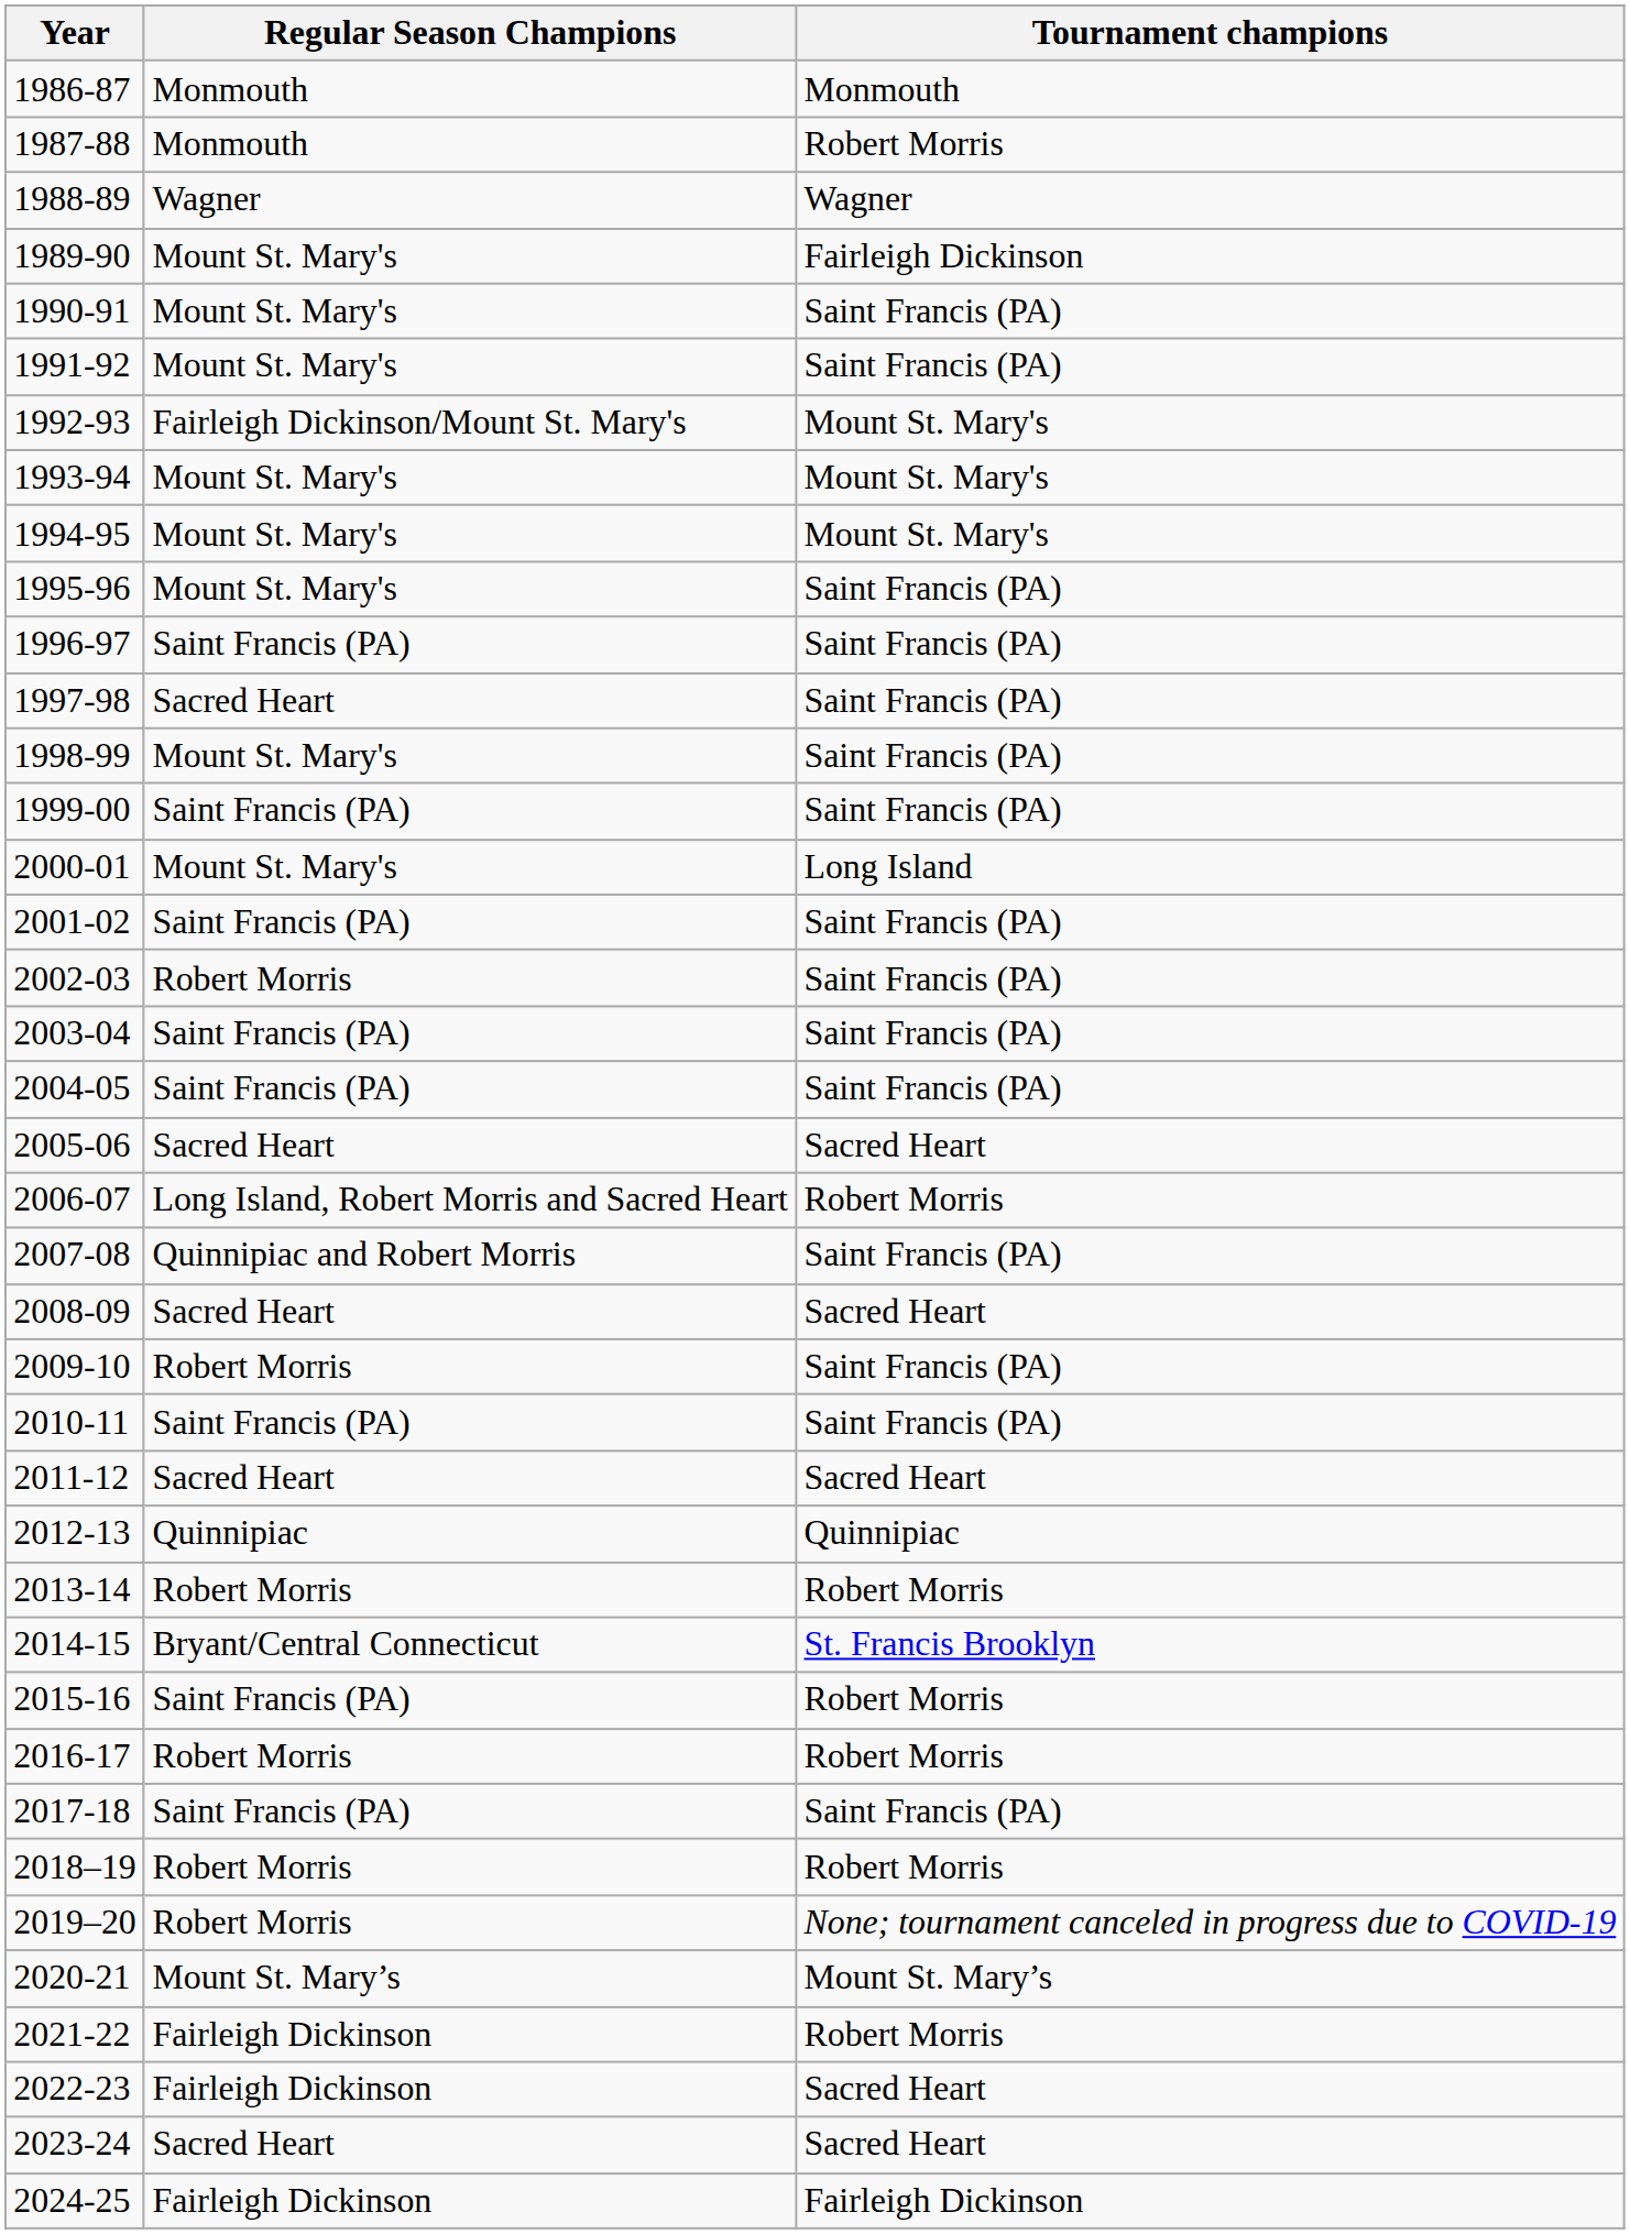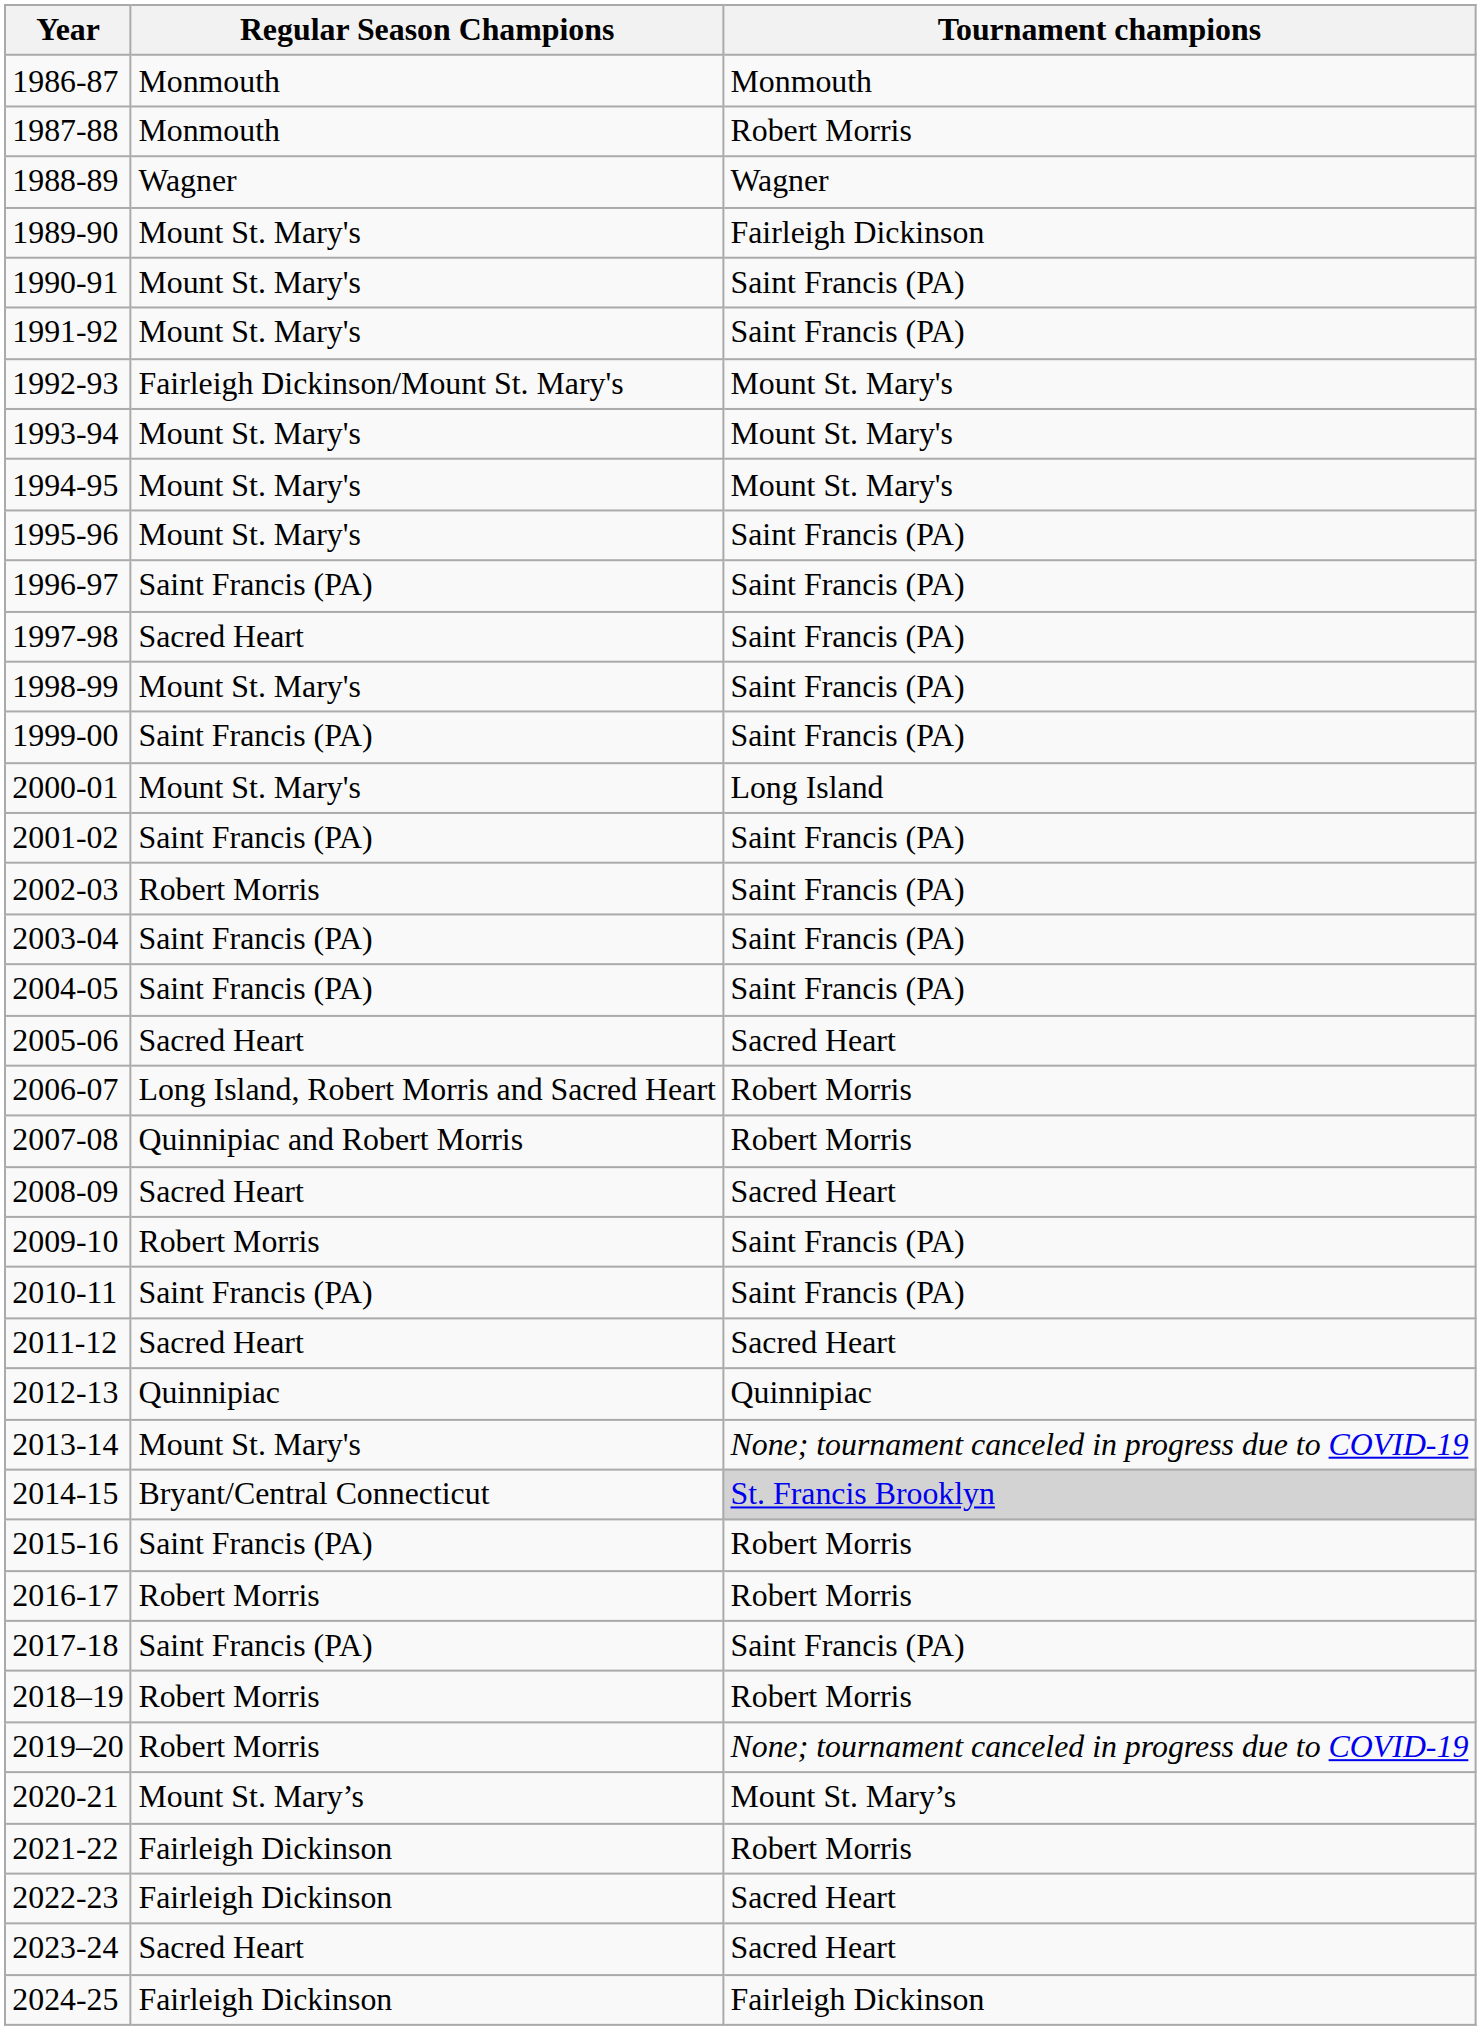2007-08 | Tournament champions: Saint Francis (PA) -> Robert Morris
2013-14 | Regular Season Champions: Robert Morris -> Mount St. Mary's
2013-14 | Tournament champions: Robert Morris -> None; tournament canceled in progress due to COVID-19
2014-15 | Tournament champions: no background -> lightgrey background
